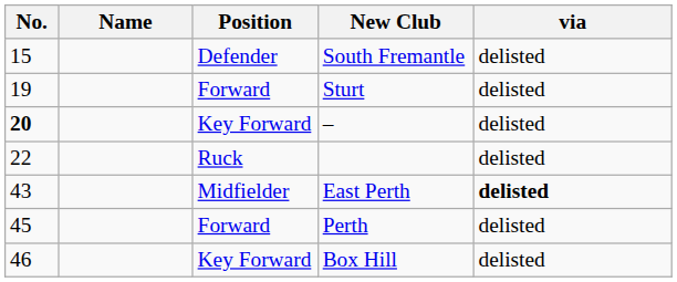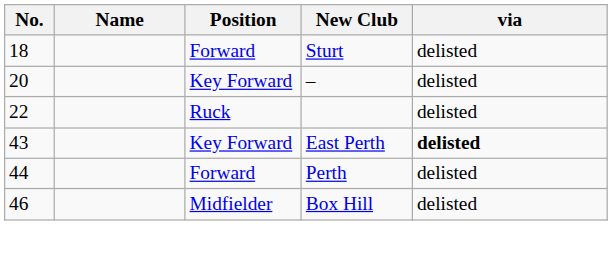- row: 15 | Defender | South Fremantle | delisted
Sturt | No.: 19 -> 18
– | No.: bold -> normal
East Perth | Position: Midfielder -> Key Forward
Perth | No.: 45 -> 44
Box Hill | Position: Key Forward -> Midfielder
